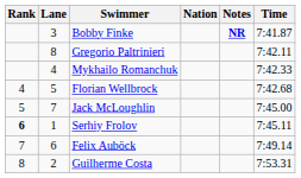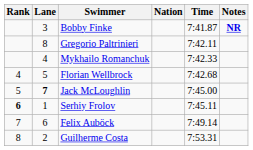columns swapped: Time <-> Notes
Jack McLoughlin | Lane: normal -> bold
